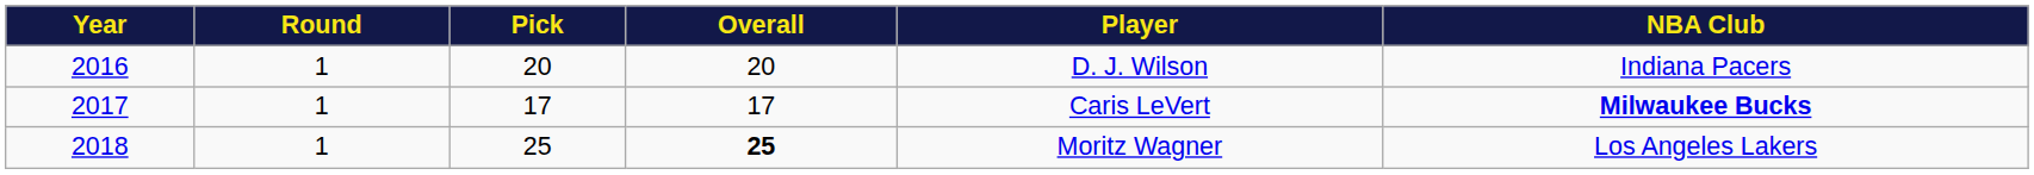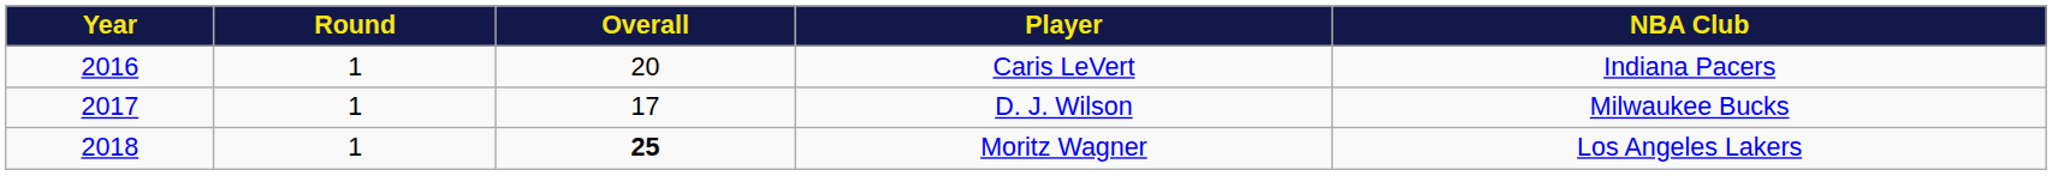- column: Pick | 20 | 17 | 25
2016 | Player: D. J. Wilson -> Caris LeVert
2017 | Player: Caris LeVert -> D. J. Wilson
2017 | NBA Club: bold -> normal
